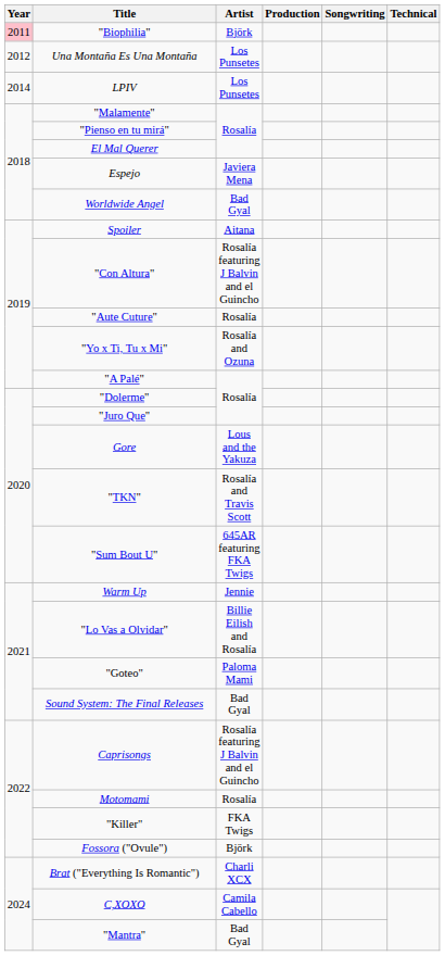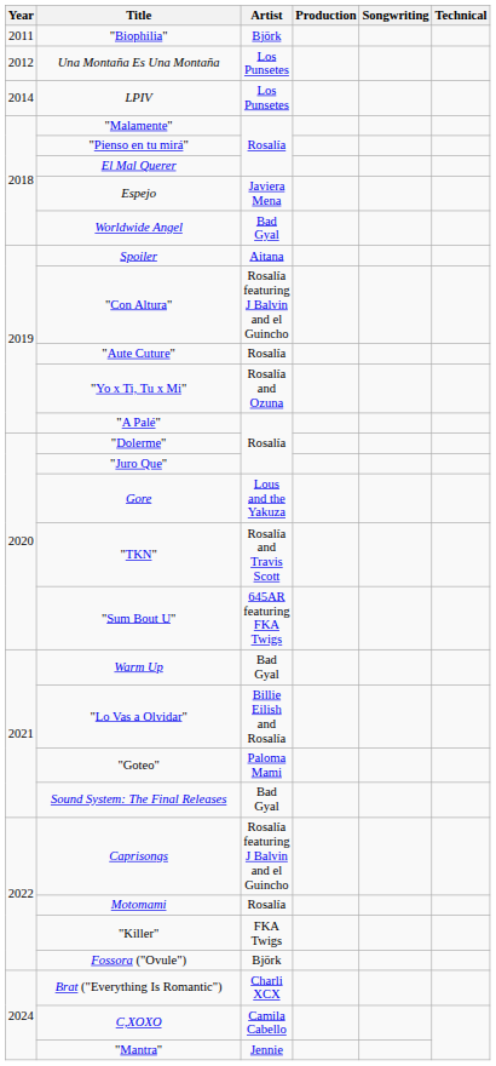"Biophilia" | Year: pink background -> no background
Warm Up | Artist: Jennie -> Bad Gyal
"Mantra" | Artist: Bad Gyal -> Jennie
